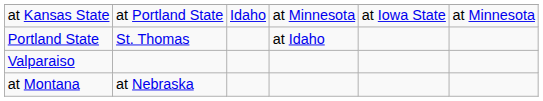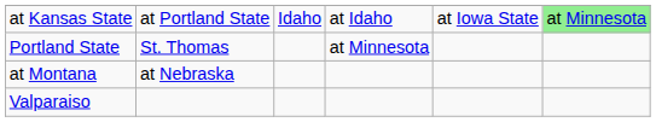at Kansas State | column 4: at Minnesota -> at Idaho
at Kansas State | column 6: no background -> lightgreen background
Portland State | column 4: at Idaho -> at Minnesota
rows swapped: at Montana <-> Valparaiso
